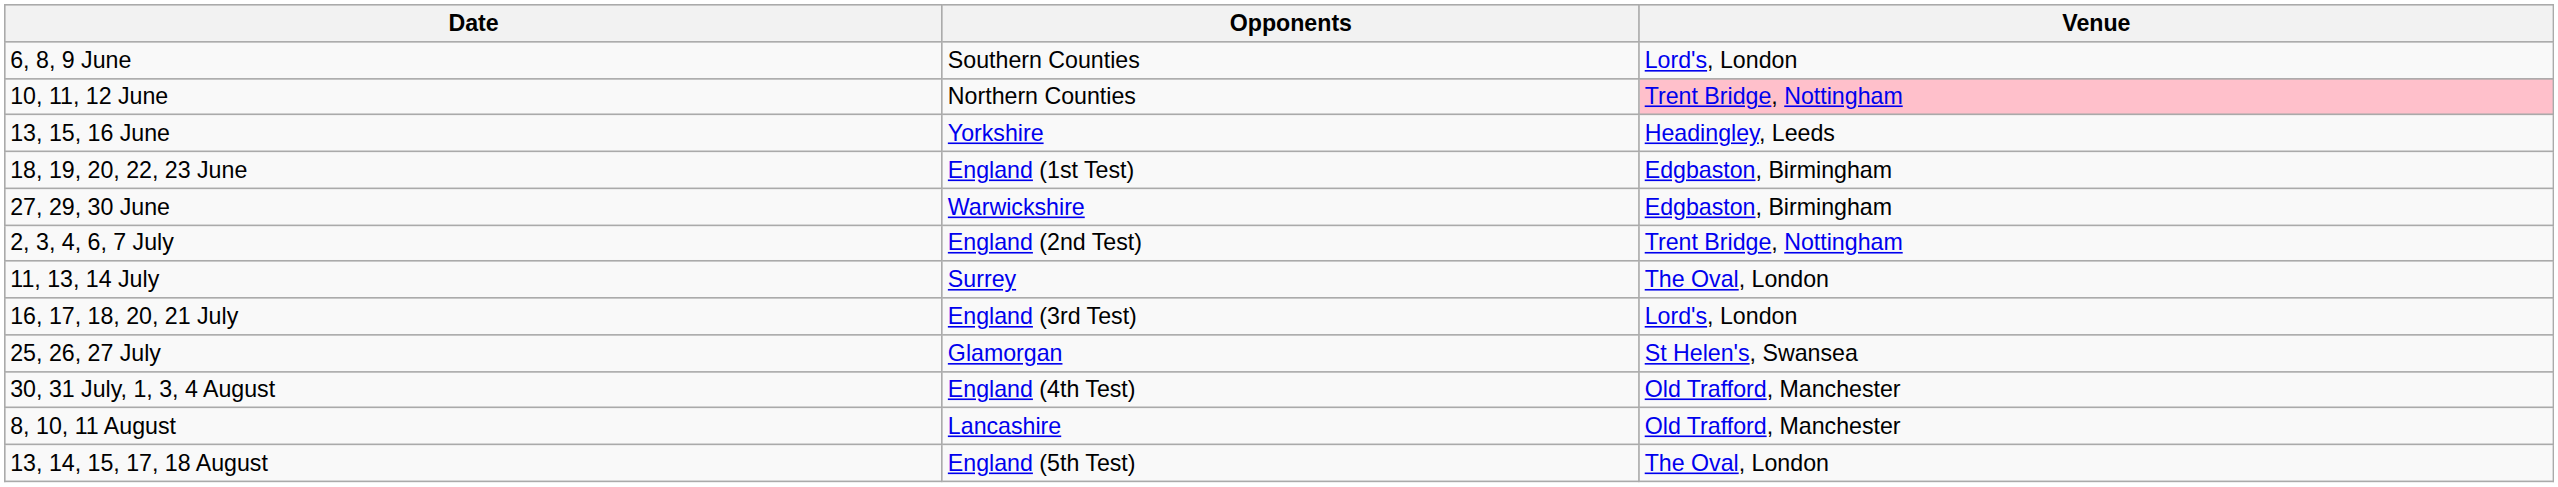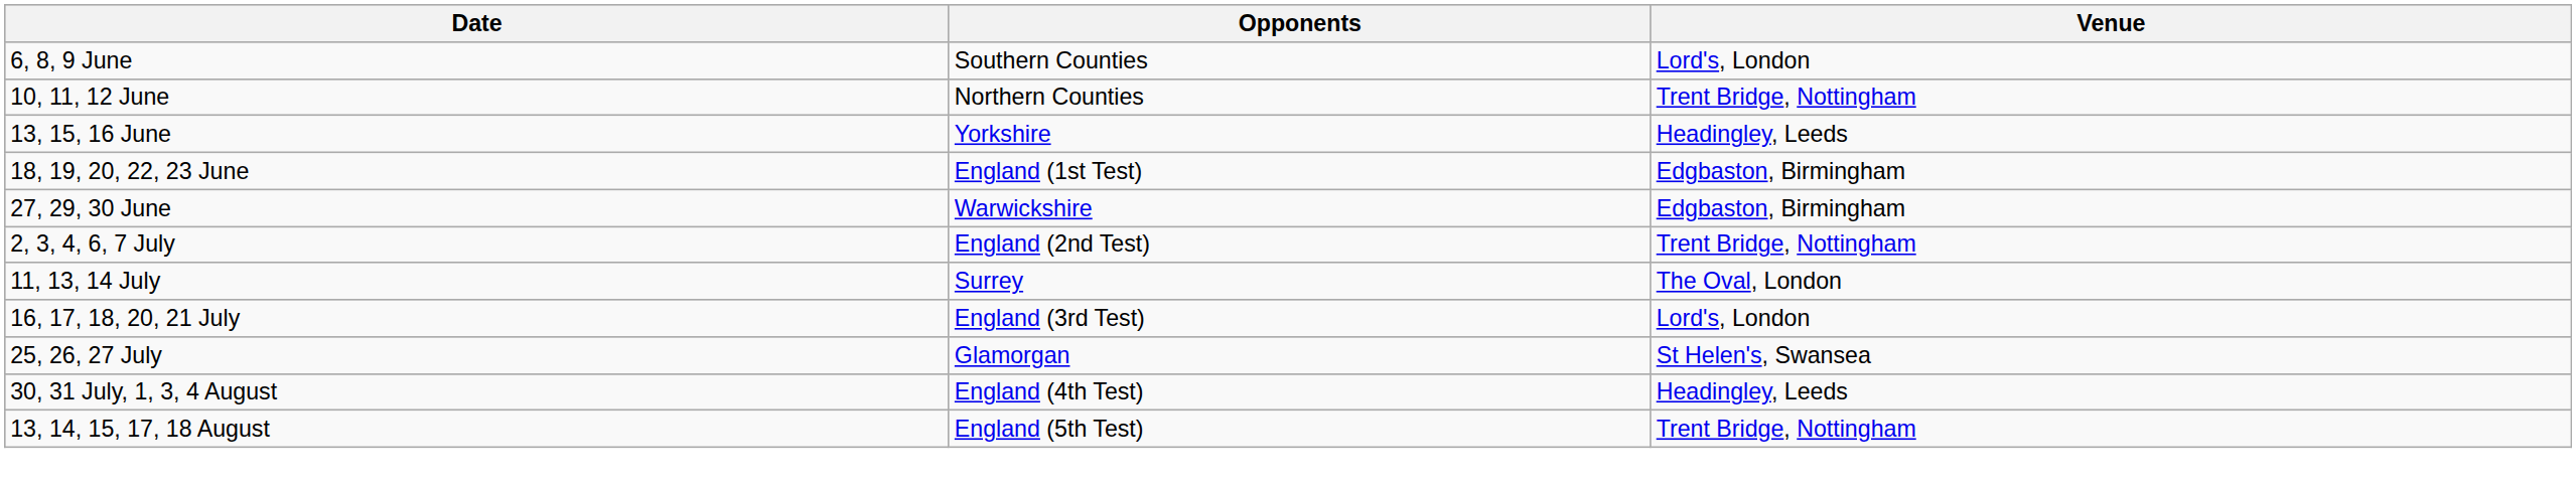10, 11, 12 June | Venue: pink background -> no background
30, 31 July, 1, 3, 4 August | Venue: Old Trafford, Manchester -> Headingley, Leeds
- row: 8, 10, 11 August | Lancashire | Old Trafford, Manchester
13, 14, 15, 17, 18 August | Venue: The Oval, London -> Trent Bridge, Nottingham
